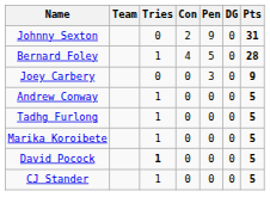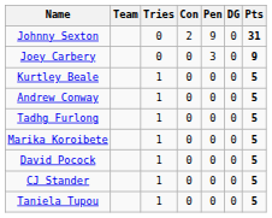- row: Bernard Foley | 1 | 4 | 5 | 0 | 28
+ row: Kurtley Beale | 1 | 0 | 0 | 0 | 5
David Pocock | Tries: bold -> normal
+ row: Taniela Tupou | 1 | 0 | 0 | 0 | 5
